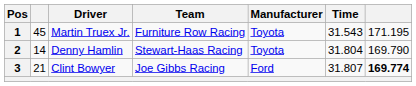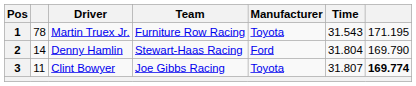1 | column 2: 45 -> 78
2 | Manufacturer: Toyota -> Ford
3 | column 2: 21 -> 11
3 | Manufacturer: Ford -> Toyota
